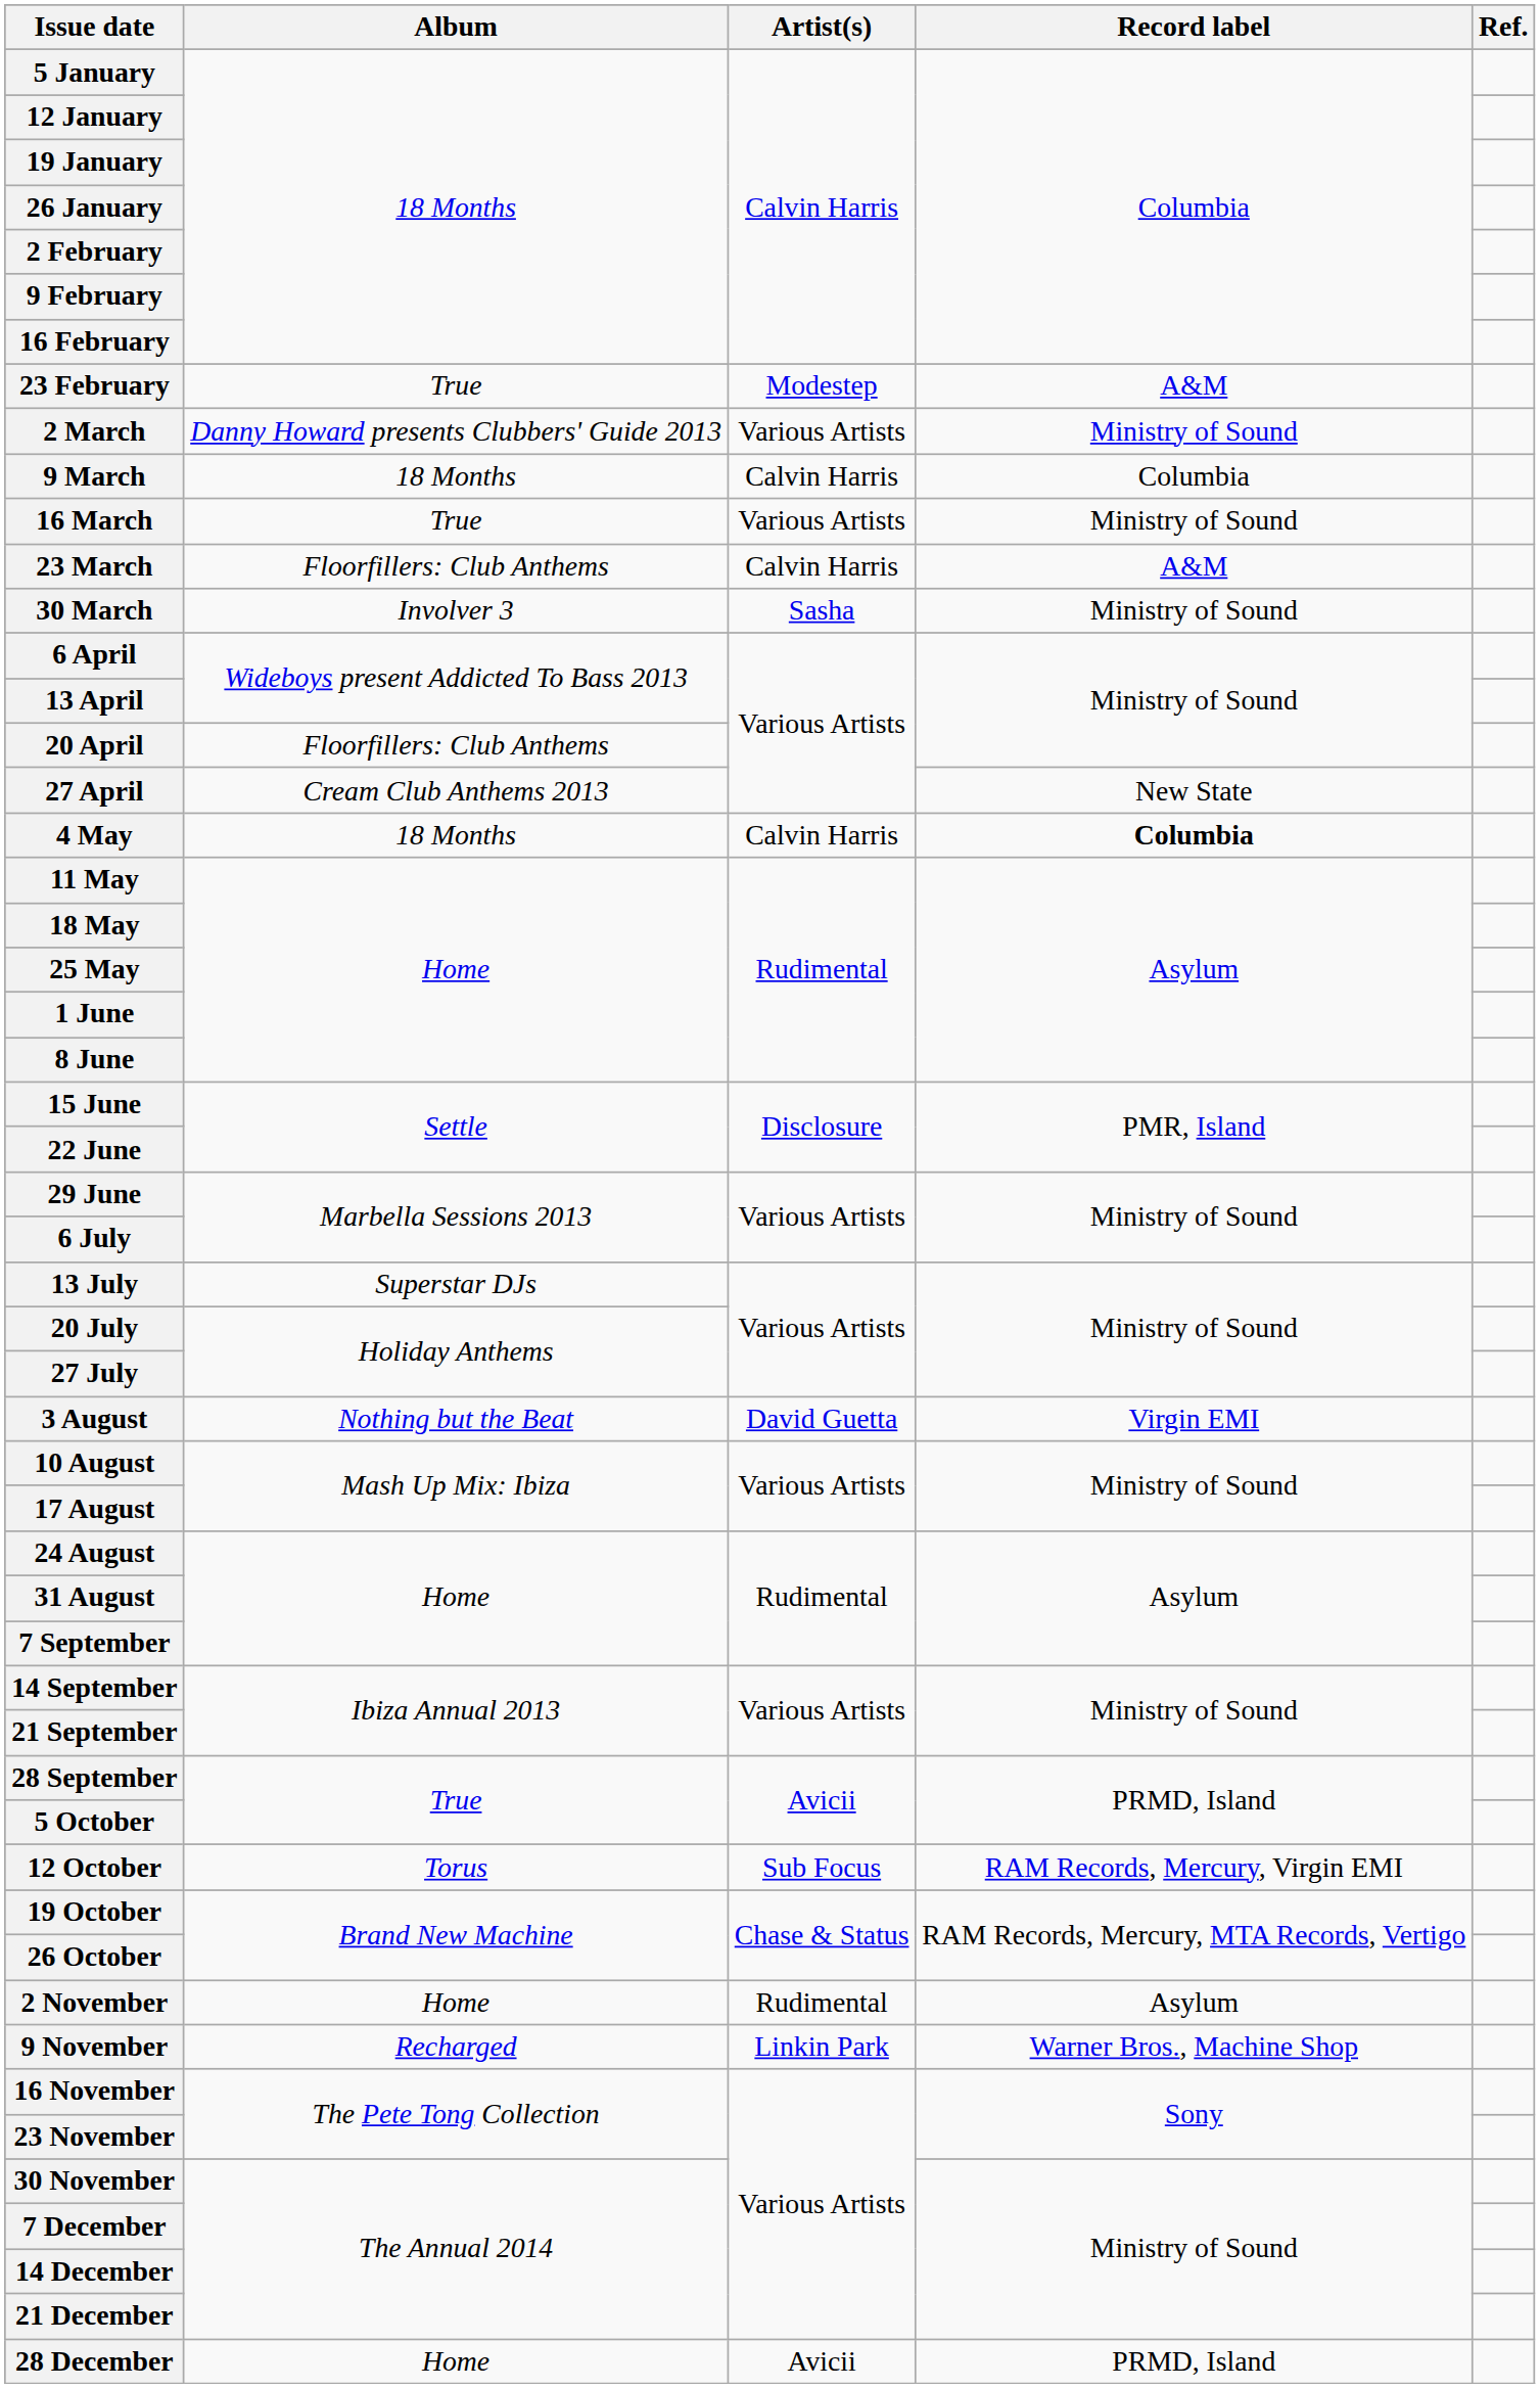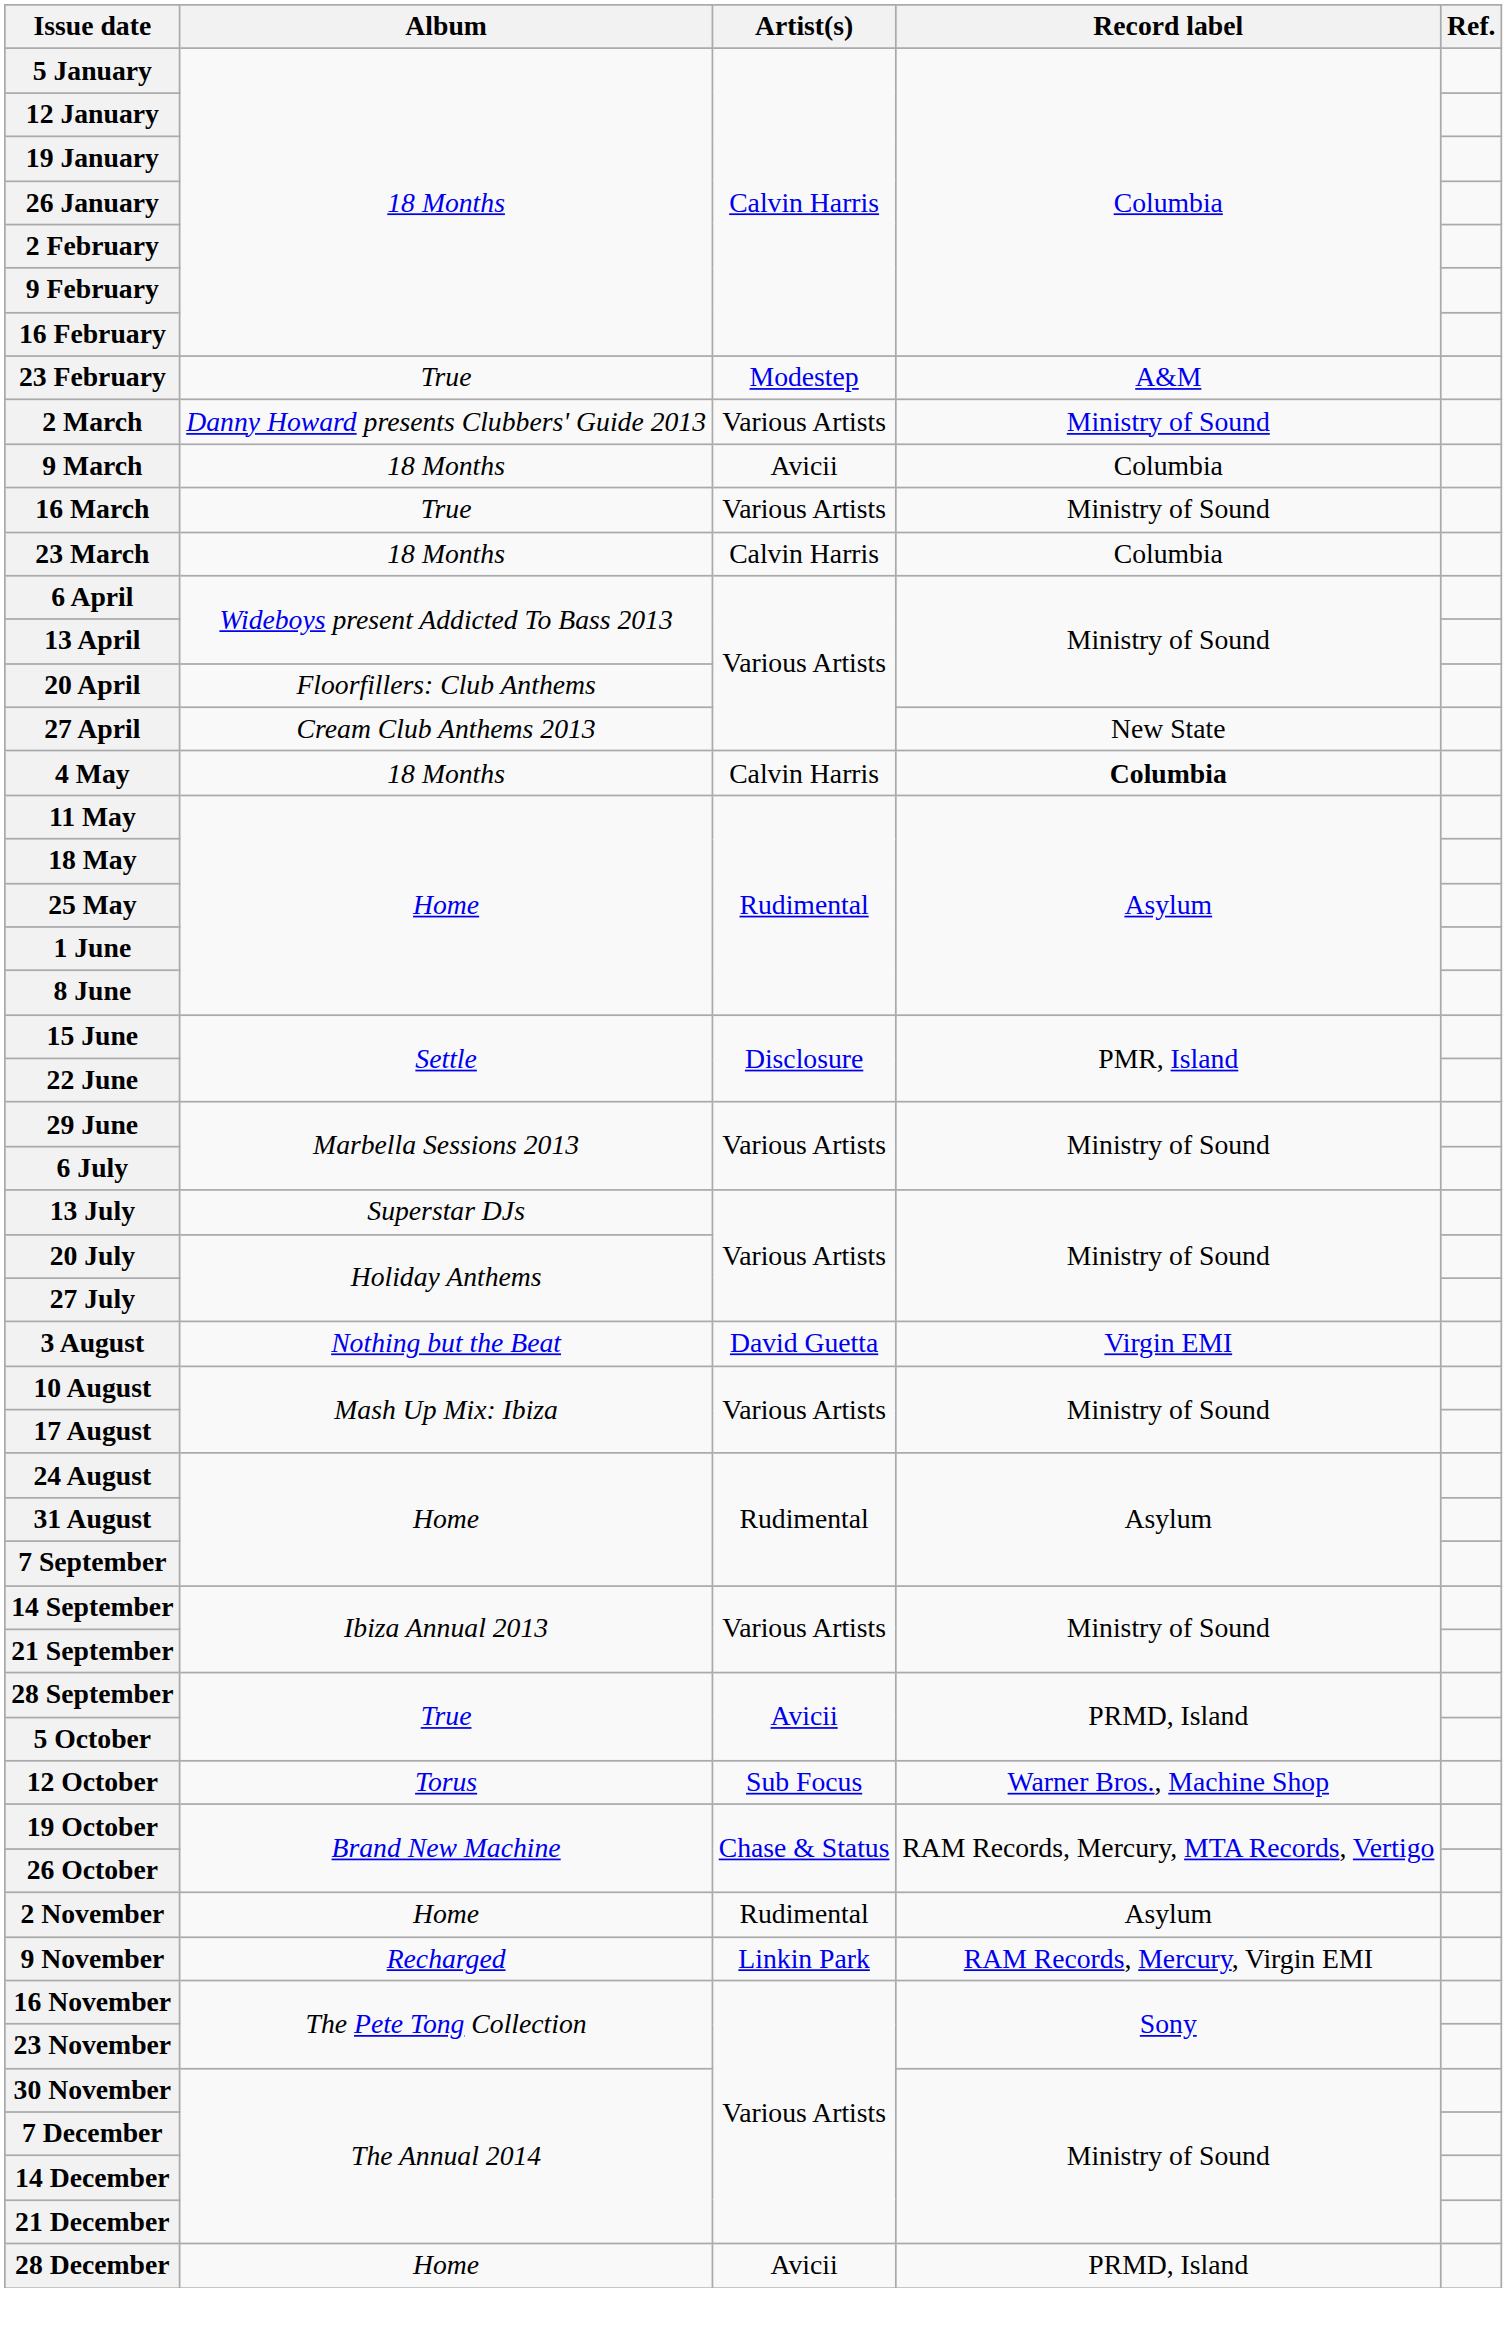9 March | Artist(s): Calvin Harris -> Avicii
23 March | Album: Floorfillers: Club Anthems -> 18 Months
23 March | Record label: A&M -> Columbia
- row: 30 March | Involver 3 | Sasha | Ministry of Sound
12 October | Record label: RAM Records, Mercury, Virgin EMI -> Warner Bros., Machine Shop
9 November | Record label: Warner Bros., Machine Shop -> RAM Records, Mercury, Virgin EMI
